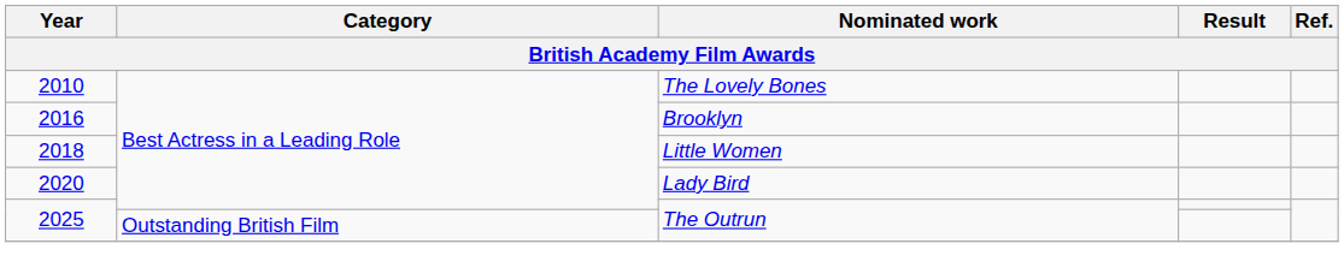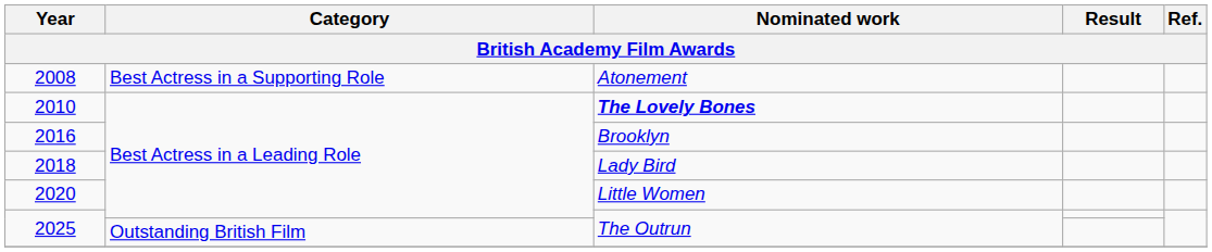+ row: 2008 | Best Actress in a Supporting Role | Atonement
2010 | Nominated work: normal -> bold
2018 | Nominated work: Little Women -> Lady Bird
2020 | Nominated work: Lady Bird -> Little Women
